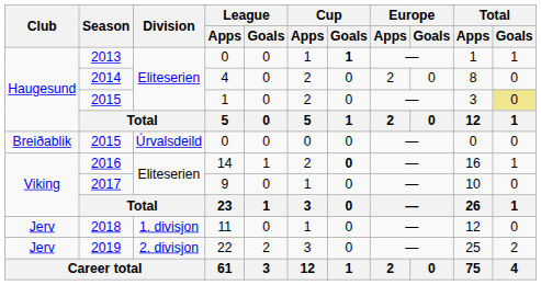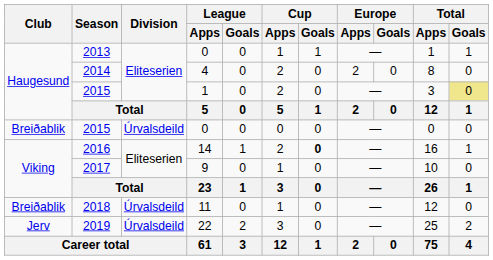2013 | Cup / Goals: bold -> normal
2018 | Club: Jerv -> Breiðablik
2018 | Division: 1. divisjon -> Úrvalsdeild
2019 | Division: 2. divisjon -> Úrvalsdeild
